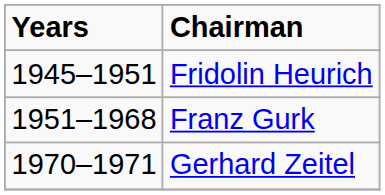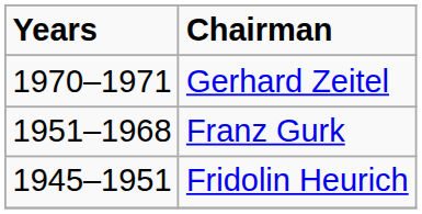rows swapped: Fridolin Heurich <-> Gerhard Zeitel
